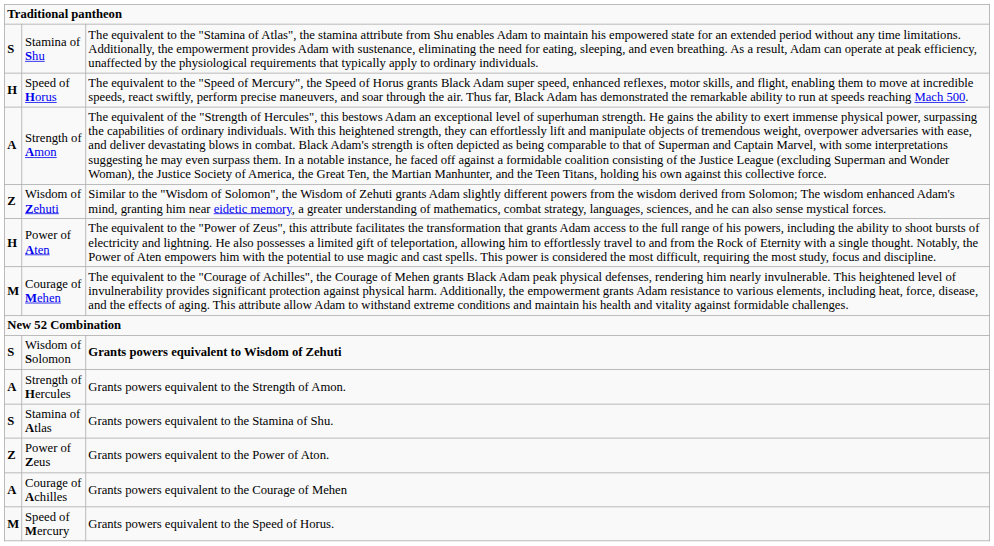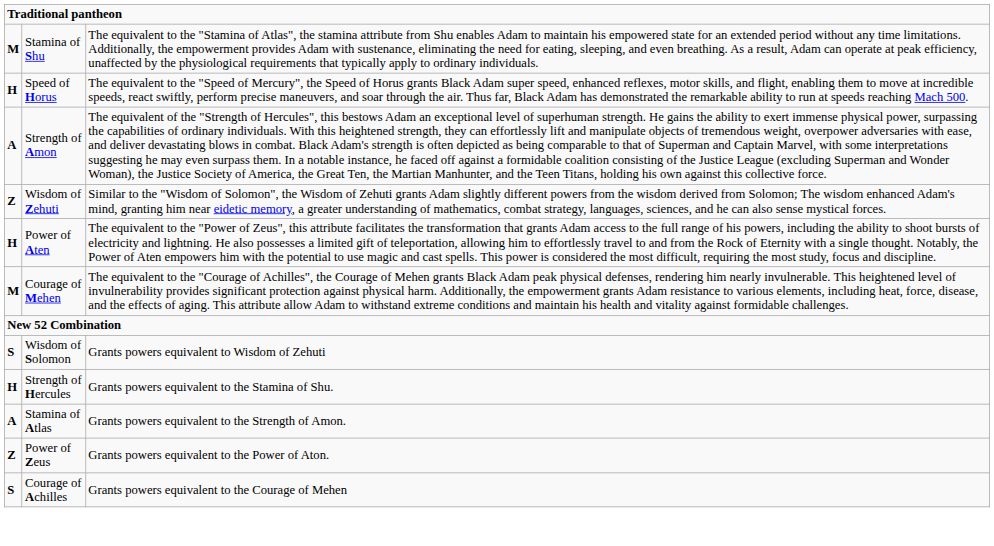Stamina of Shu | column 1: S -> M
Wisdom of Solomon | column 3: bold -> normal
Strength of Hercules | column 1: A -> H
Strength of Hercules | column 3: Grants powers equivalent to the Strength of Amon. -> Grants powers equivalent to the Stamina of Shu.
Stamina of Atlas | column 1: S -> A
Stamina of Atlas | column 3: Grants powers equivalent to the Stamina of Shu. -> Grants powers equivalent to the Strength of Amon.
Courage of Achilles | column 1: A -> S
- row: M | Speed of Mercury | Grants powers equivalent to the Speed of Horus.
